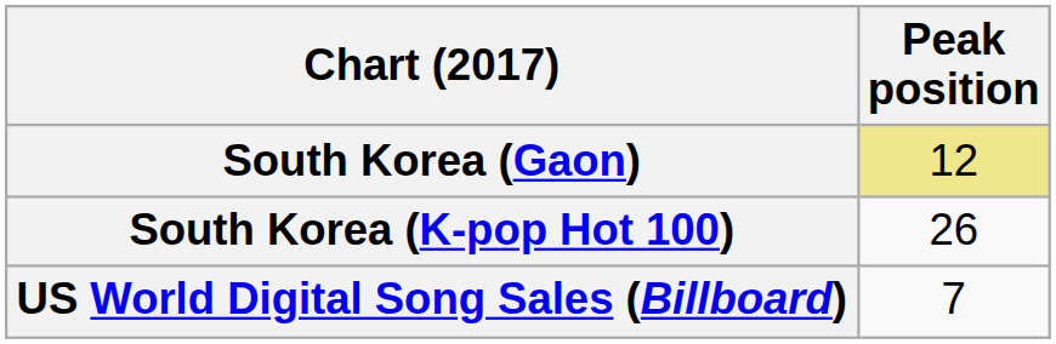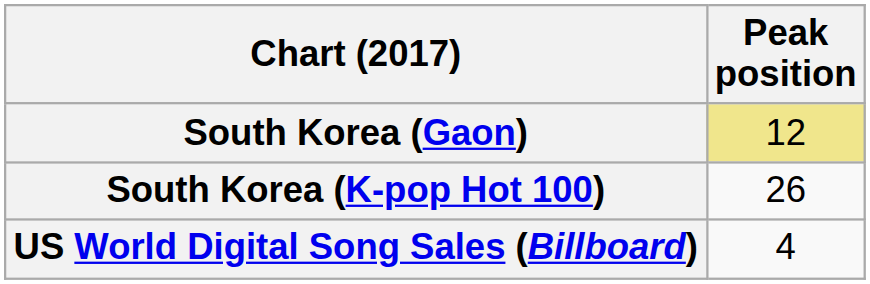US World Digital Song Sales (Billboard) | Peak position: 7 -> 4
